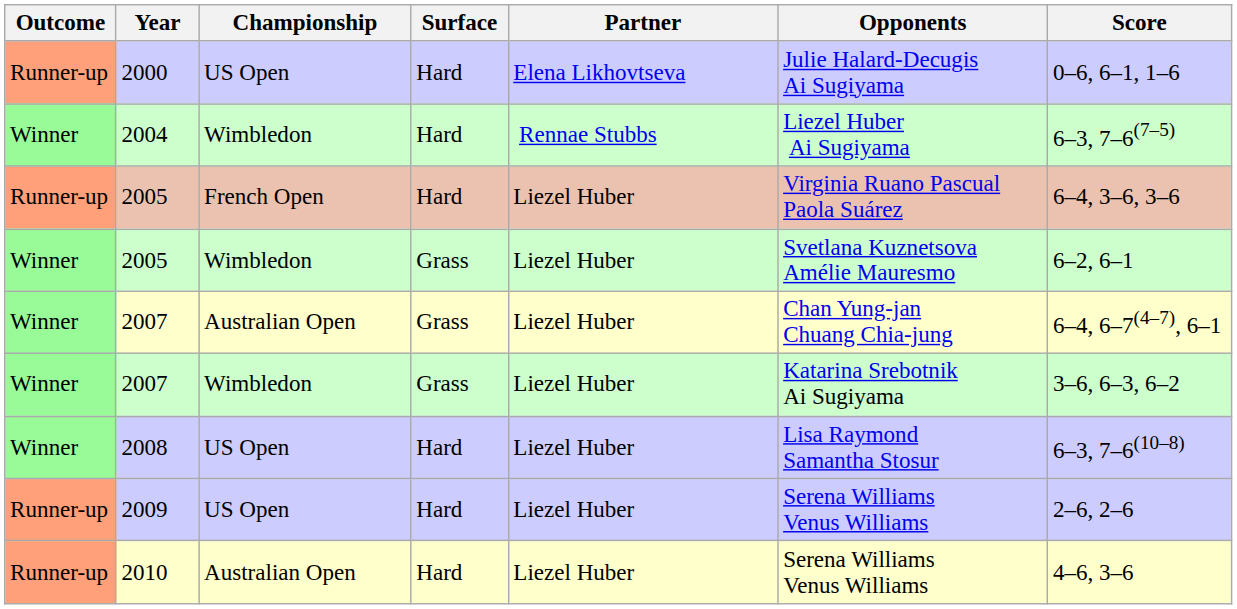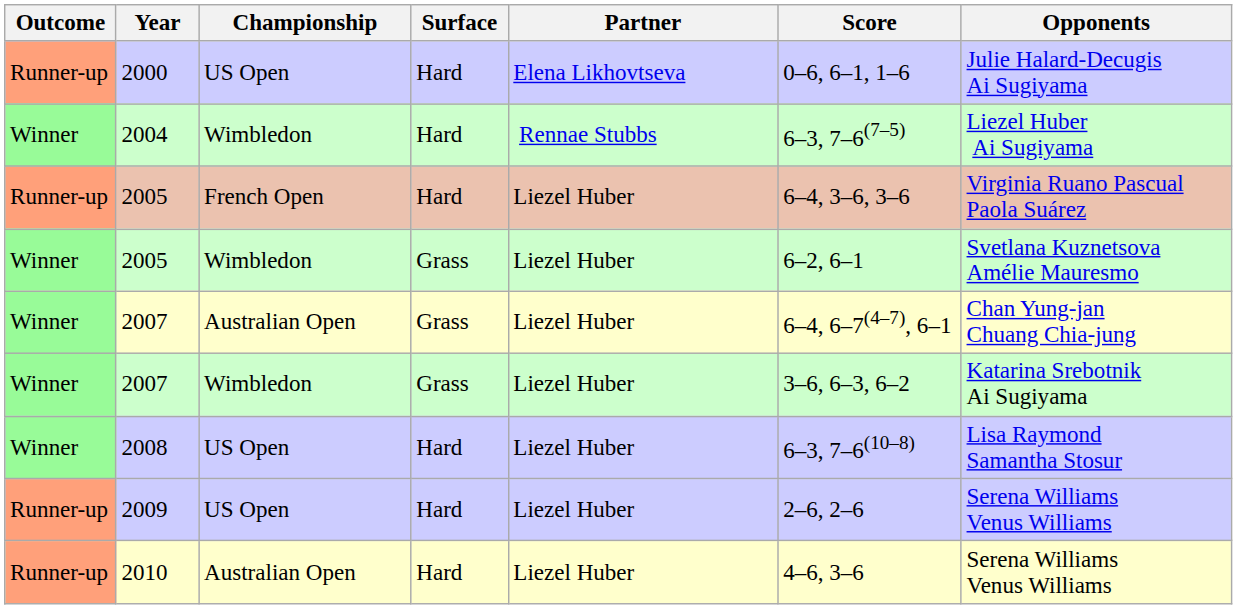columns swapped: Opponents <-> Score
